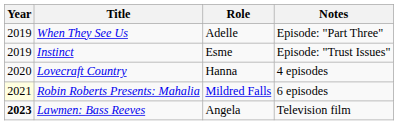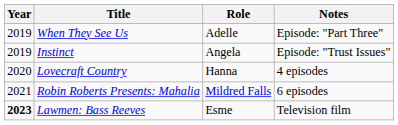Instinct | Role: Esme -> Angela
Robin Roberts Presents: Mahalia | Year: lightyellow background -> no background
Lawmen: Bass Reeves | Role: Angela -> Esme
